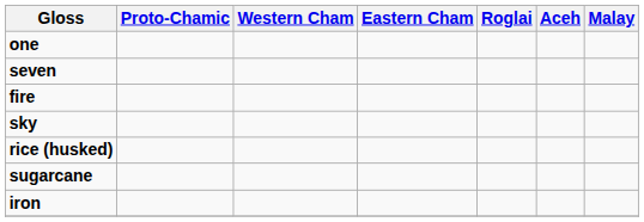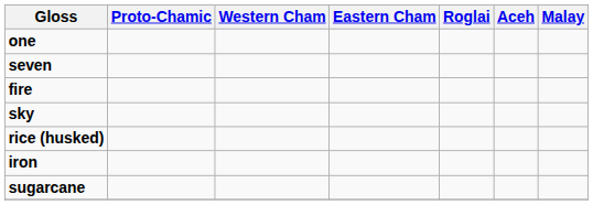rows swapped: iron <-> sugarcane
